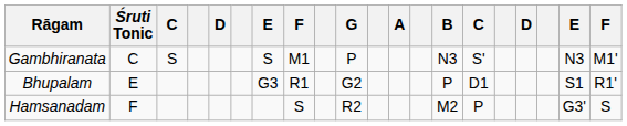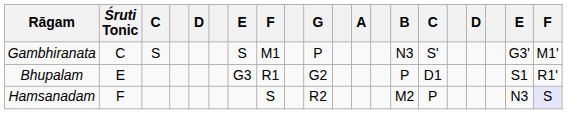Gambhiranata | column 19: N3 -> G3'
Hamsanadam | column 19: G3' -> N3
Hamsanadam | column 20: no background -> lavender background
